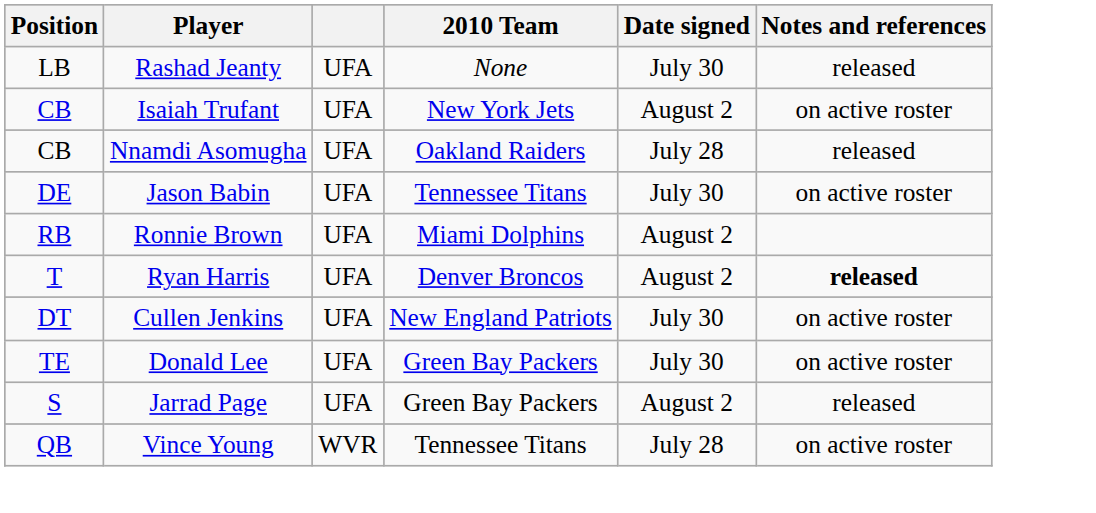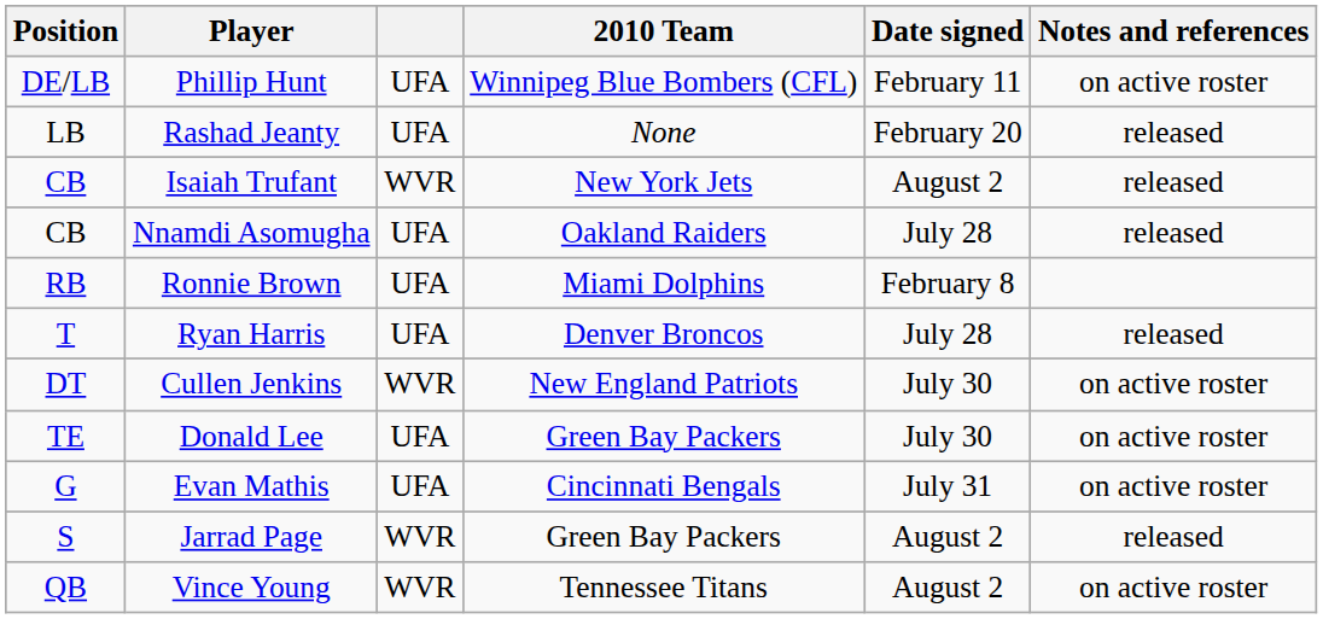+ row: DE/LB | Phillip Hunt | UFA | Winnipeg Blue Bombers (CFL) | February 11 | on active roster
Rashad Jeanty | Date signed: July 30 -> February 20
Isaiah Trufant | column 3: UFA -> WVR
Isaiah Trufant | Notes and references: on active roster -> released
- row: DE | Jason Babin | UFA | Tennessee Titans | July 30 | on active roster
Ronnie Brown | Date signed: August 2 -> February 8
Ryan Harris | Date signed: August 2 -> July 28
Ryan Harris | Notes and references: bold -> normal
Cullen Jenkins | column 3: UFA -> WVR
+ row: G | Evan Mathis | UFA | Cincinnati Bengals | July 31 | on active roster
Jarrad Page | column 3: UFA -> WVR
Vince Young | Date signed: July 28 -> August 2
